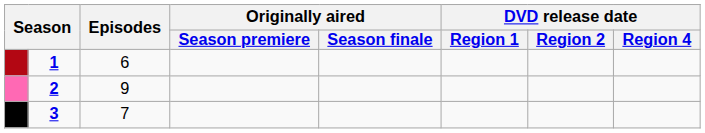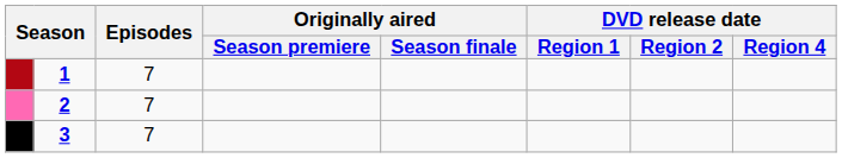1 | Episodes: 6 -> 7
2 | Episodes: 9 -> 7
